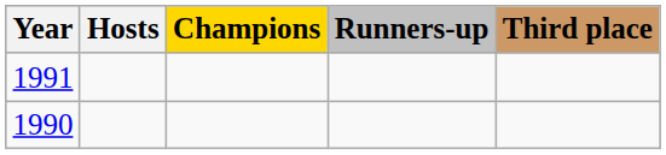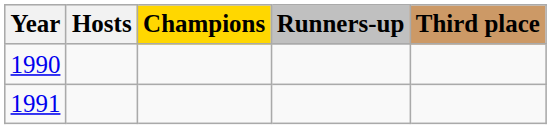rows swapped: 1990 <-> 1991
